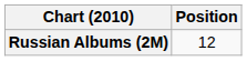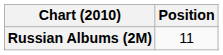Russian Albums (2M) | Position: 12 -> 11
